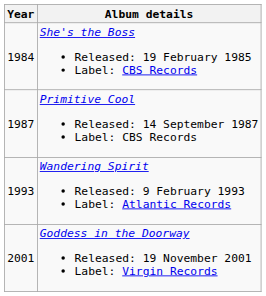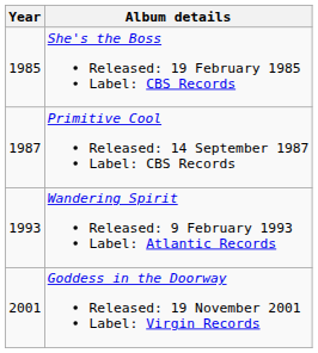She's the Boss Released: 19 February 1985 Label: CBS Records | Year: 1984 -> 1985
